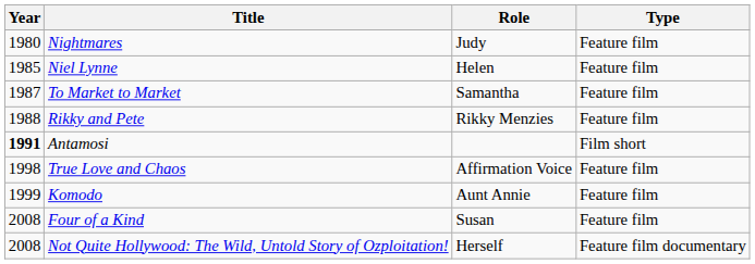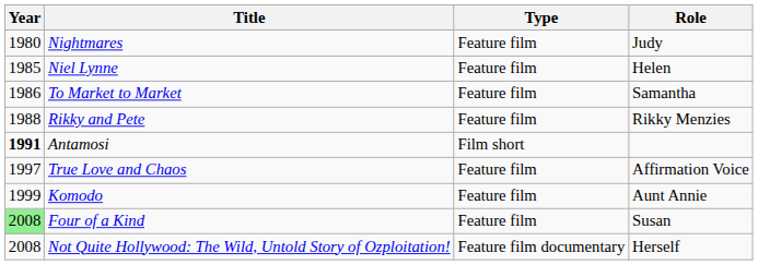columns swapped: Role <-> Type
To Market to Market | Year: 1987 -> 1986
True Love and Chaos | Year: 1998 -> 1997
Four of a Kind | Year: no background -> lightgreen background
